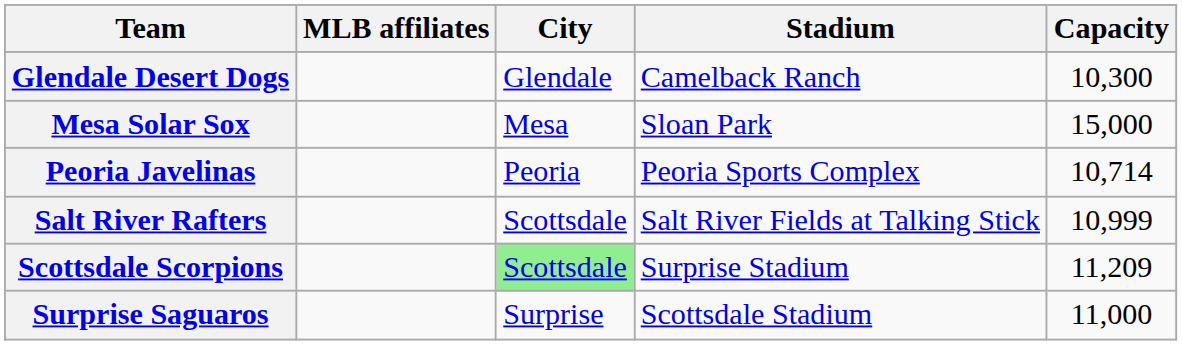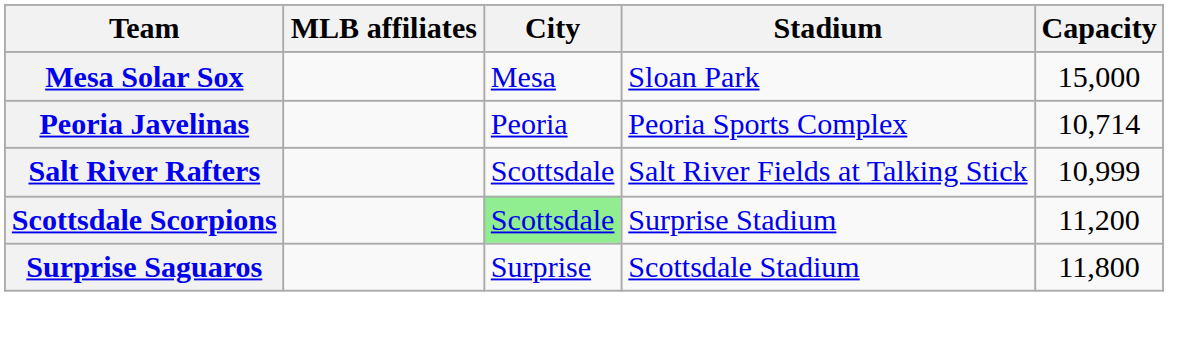- row: Glendale Desert Dogs | Glendale | Camelback Ranch | 10,300
Scottsdale Scorpions | Capacity: 11,209 -> 11,200
Surprise Saguaros | Capacity: 11,000 -> 11,800
